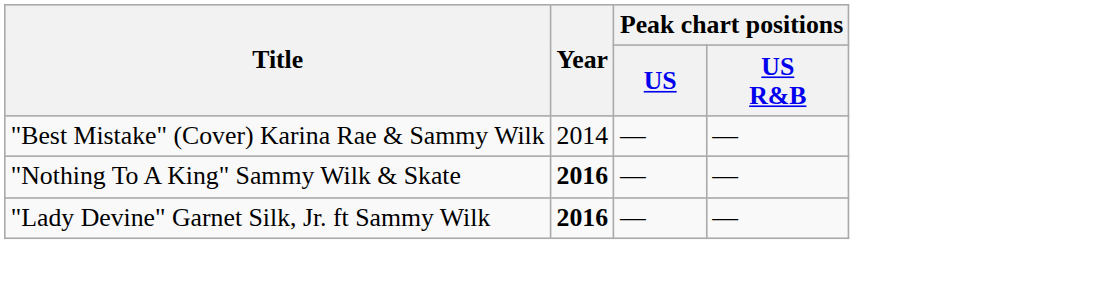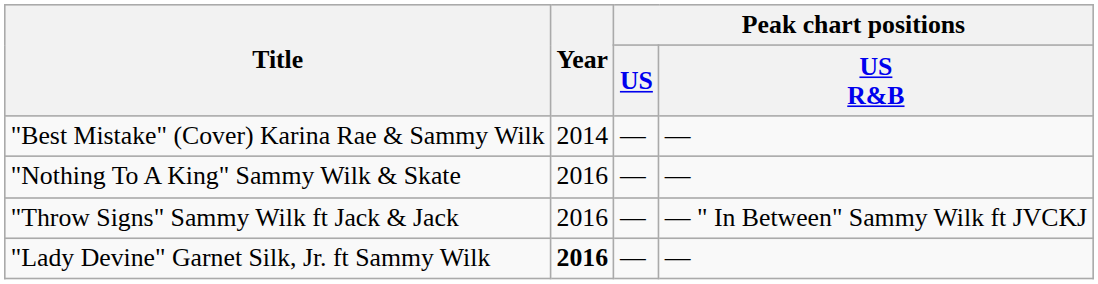"Nothing To A King" Sammy Wilk & Skate | Year: bold -> normal
+ row: "Throw Signs" Sammy Wilk ft Jack & Jack | 2016 | — | — " In Between" Sammy Wilk ft JVCKJ
